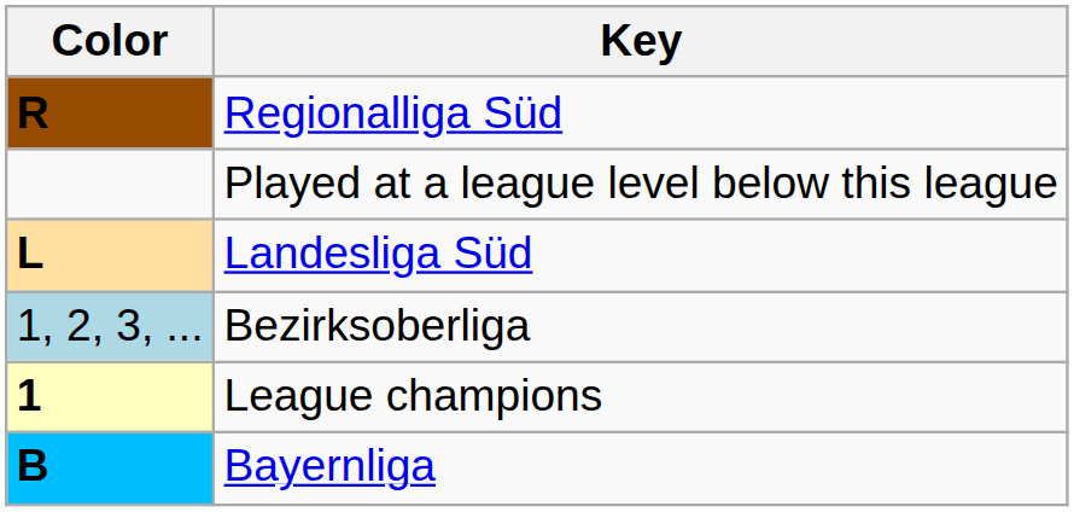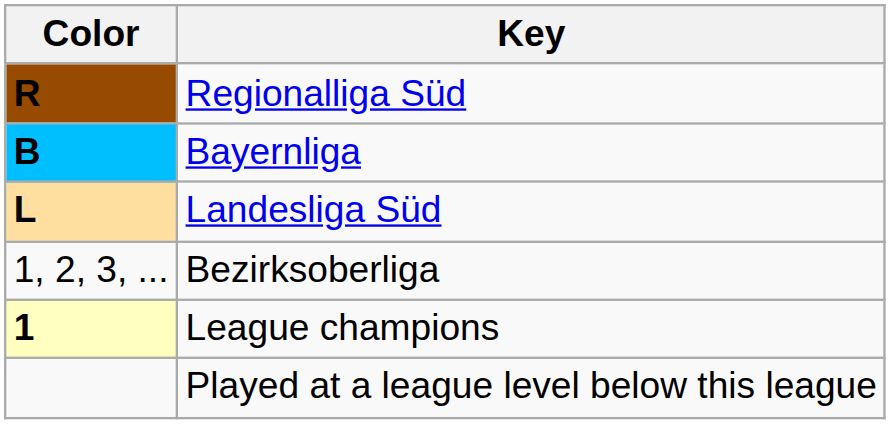rows swapped: Bayernliga <-> Played at a league level below this league
Bezirksoberliga | Color: lightblue background -> no background
